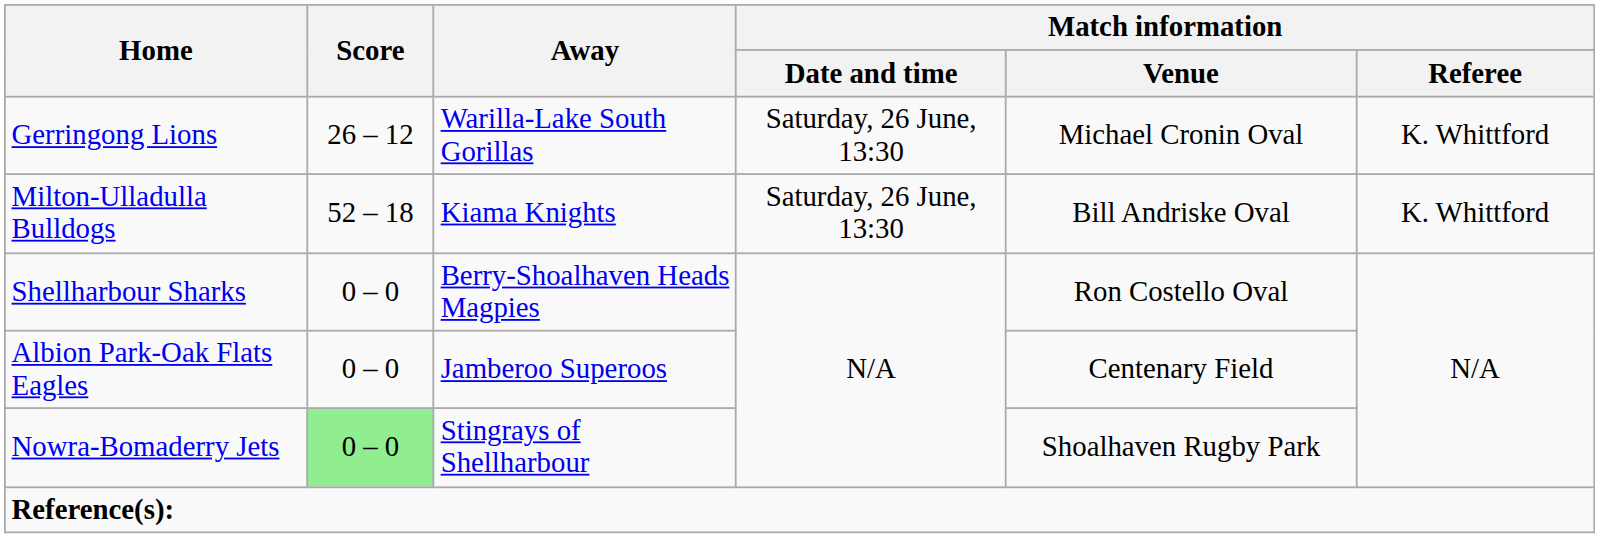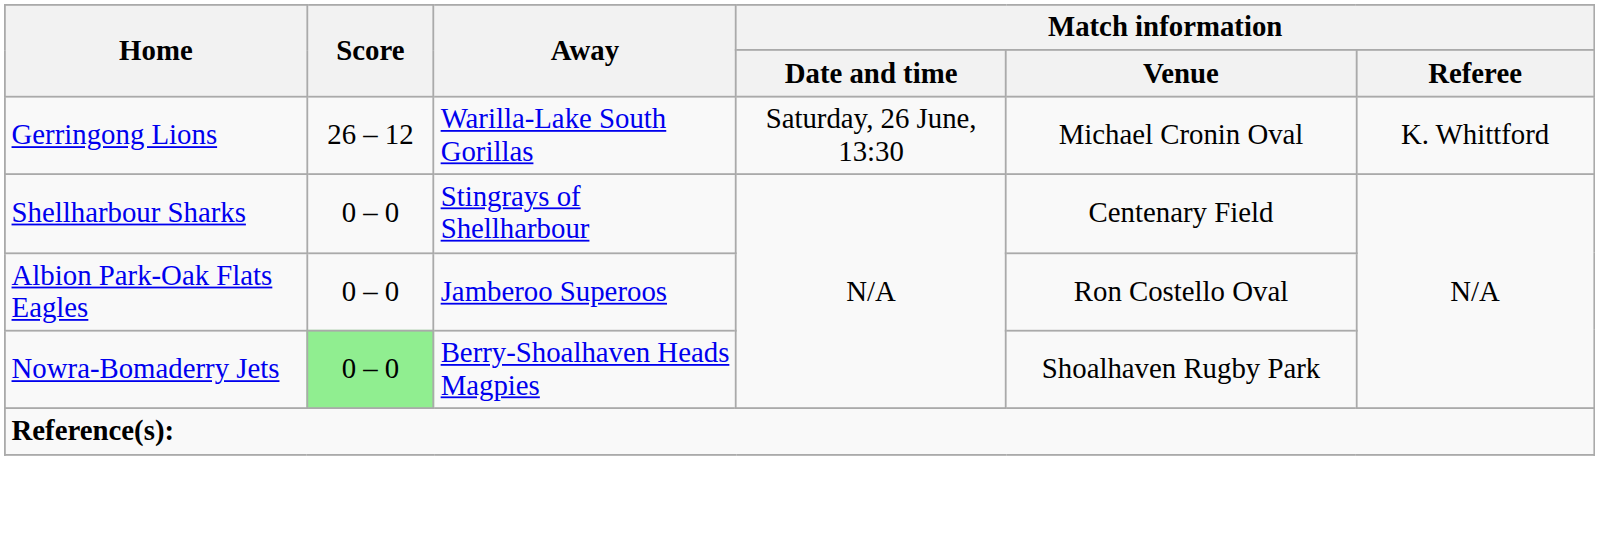- row: Milton-Ulladulla Bulldogs | 52 – 18 | Kiama Knights | Saturday, 26 June, 13:30 | Bill Andriske Oval | K. Whittford
Shellharbour Sharks | Away: Berry-Shoalhaven Heads Magpies -> Stingrays of Shellharbour
Shellharbour Sharks | Match information / Venue: Ron Costello Oval -> Centenary Field
Albion Park-Oak Flats Eagles | Match information / Venue: Centenary Field -> Ron Costello Oval
Nowra-Bomaderry Jets | Away: Stingrays of Shellharbour -> Berry-Shoalhaven Heads Magpies
